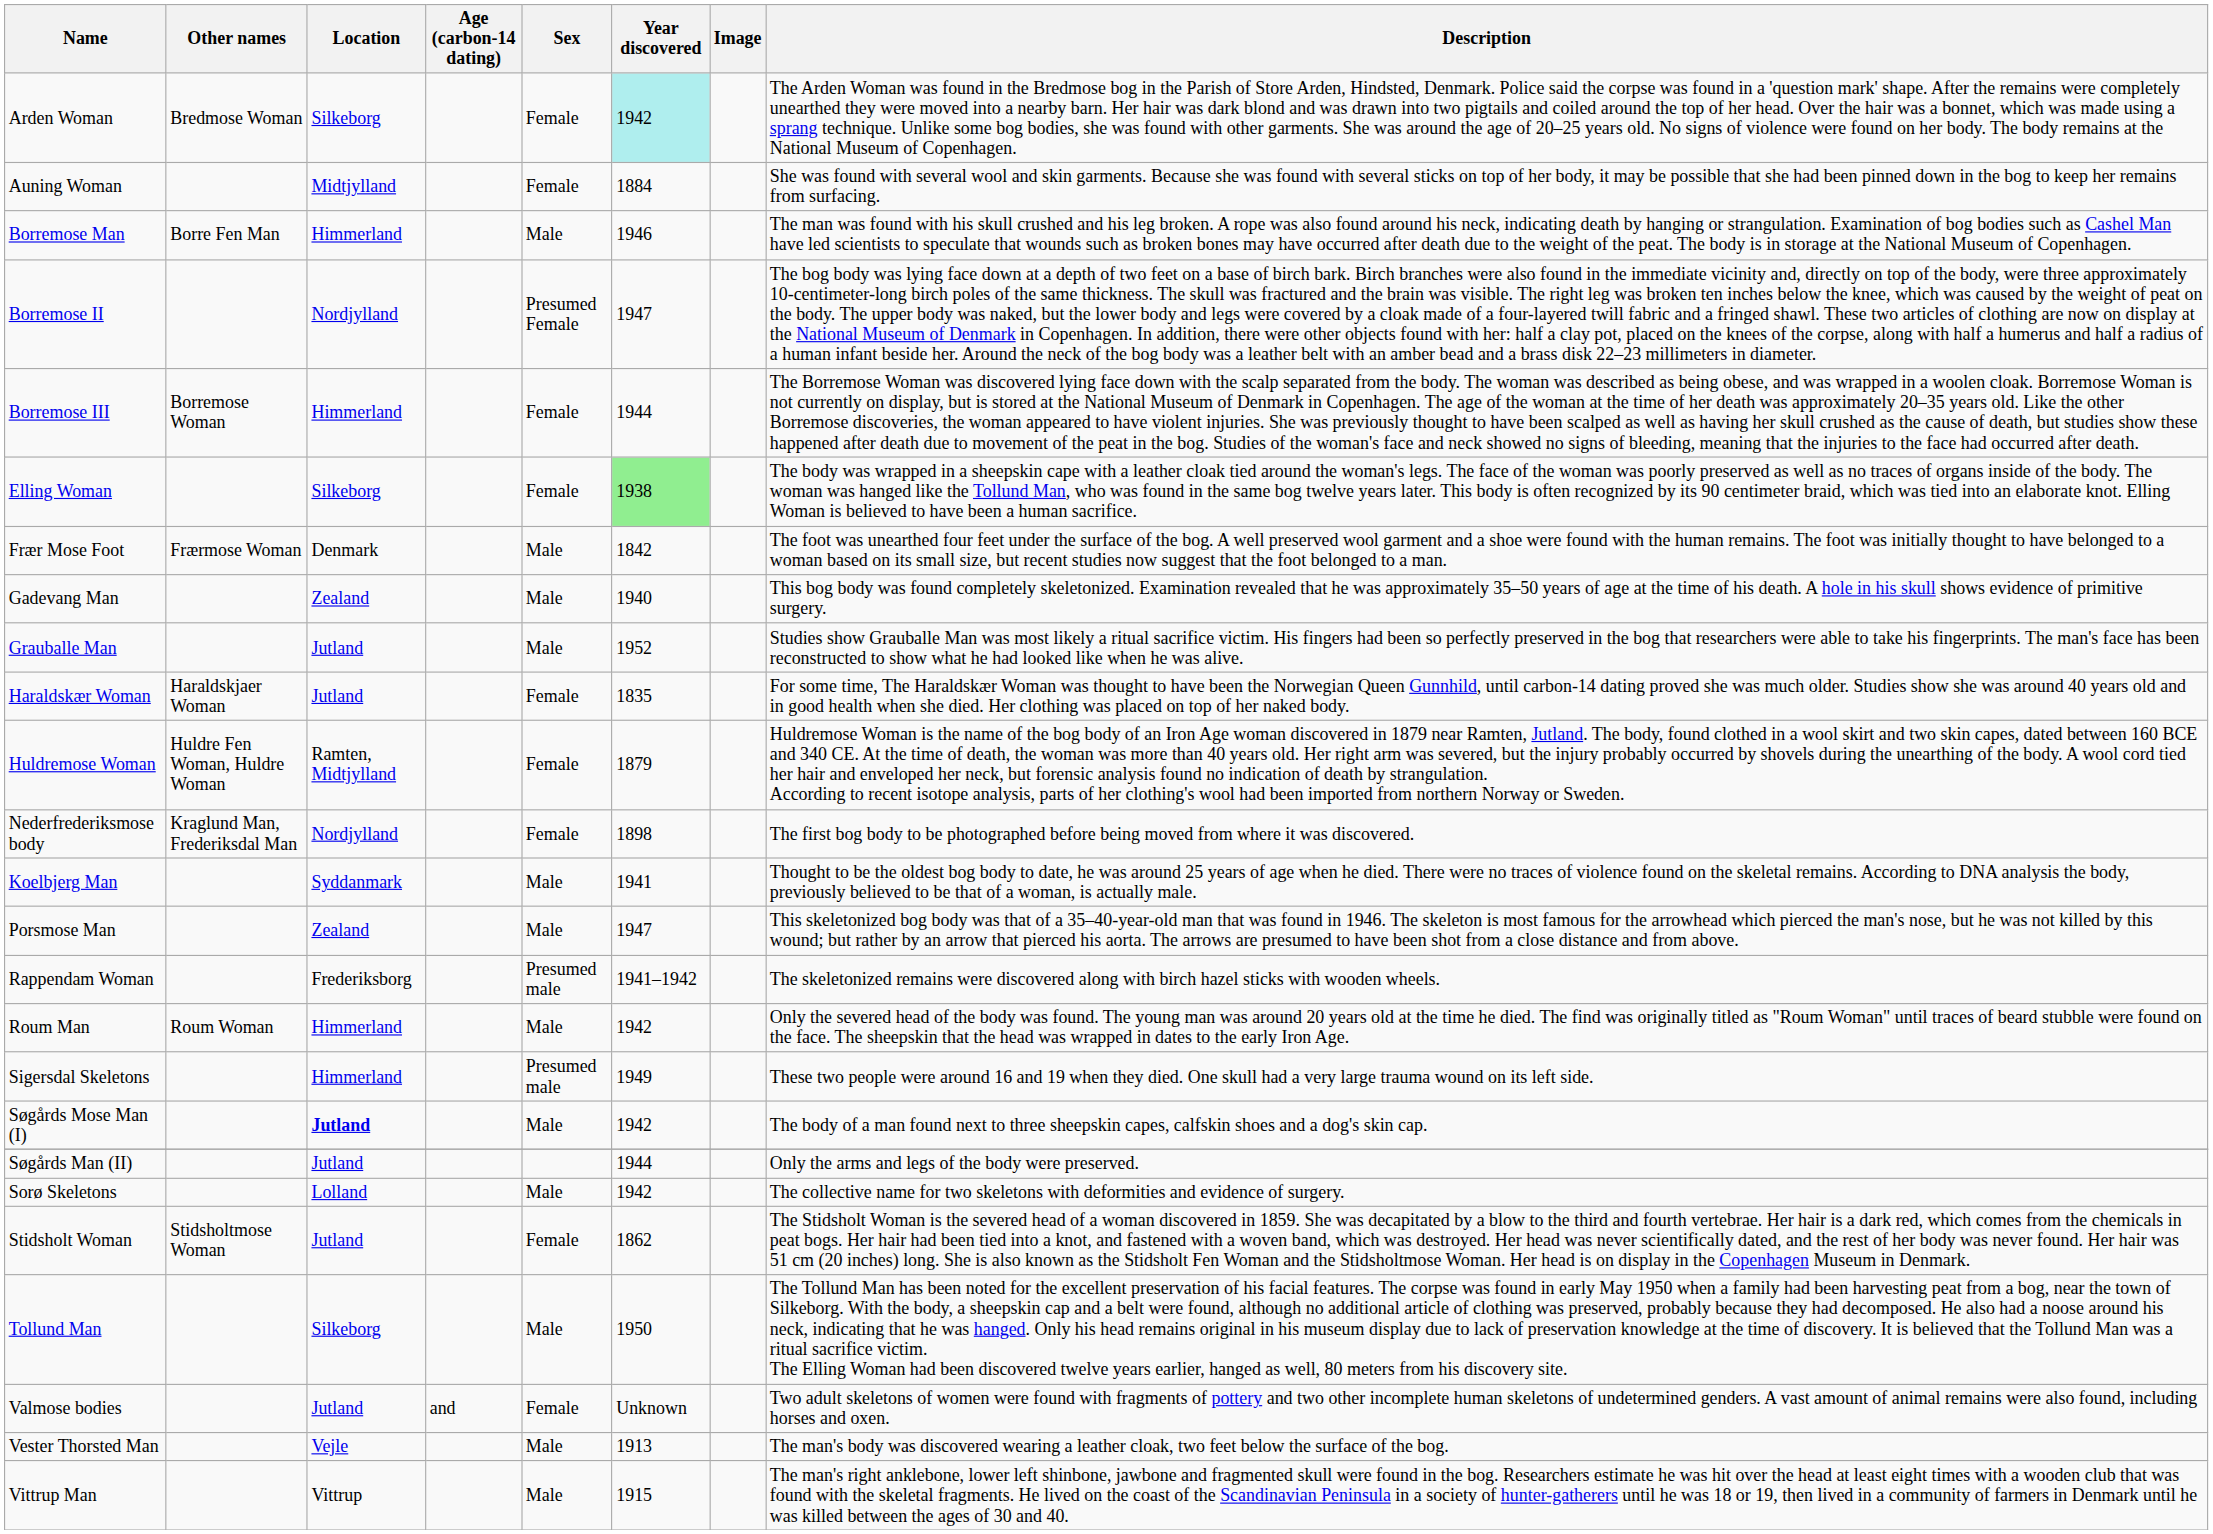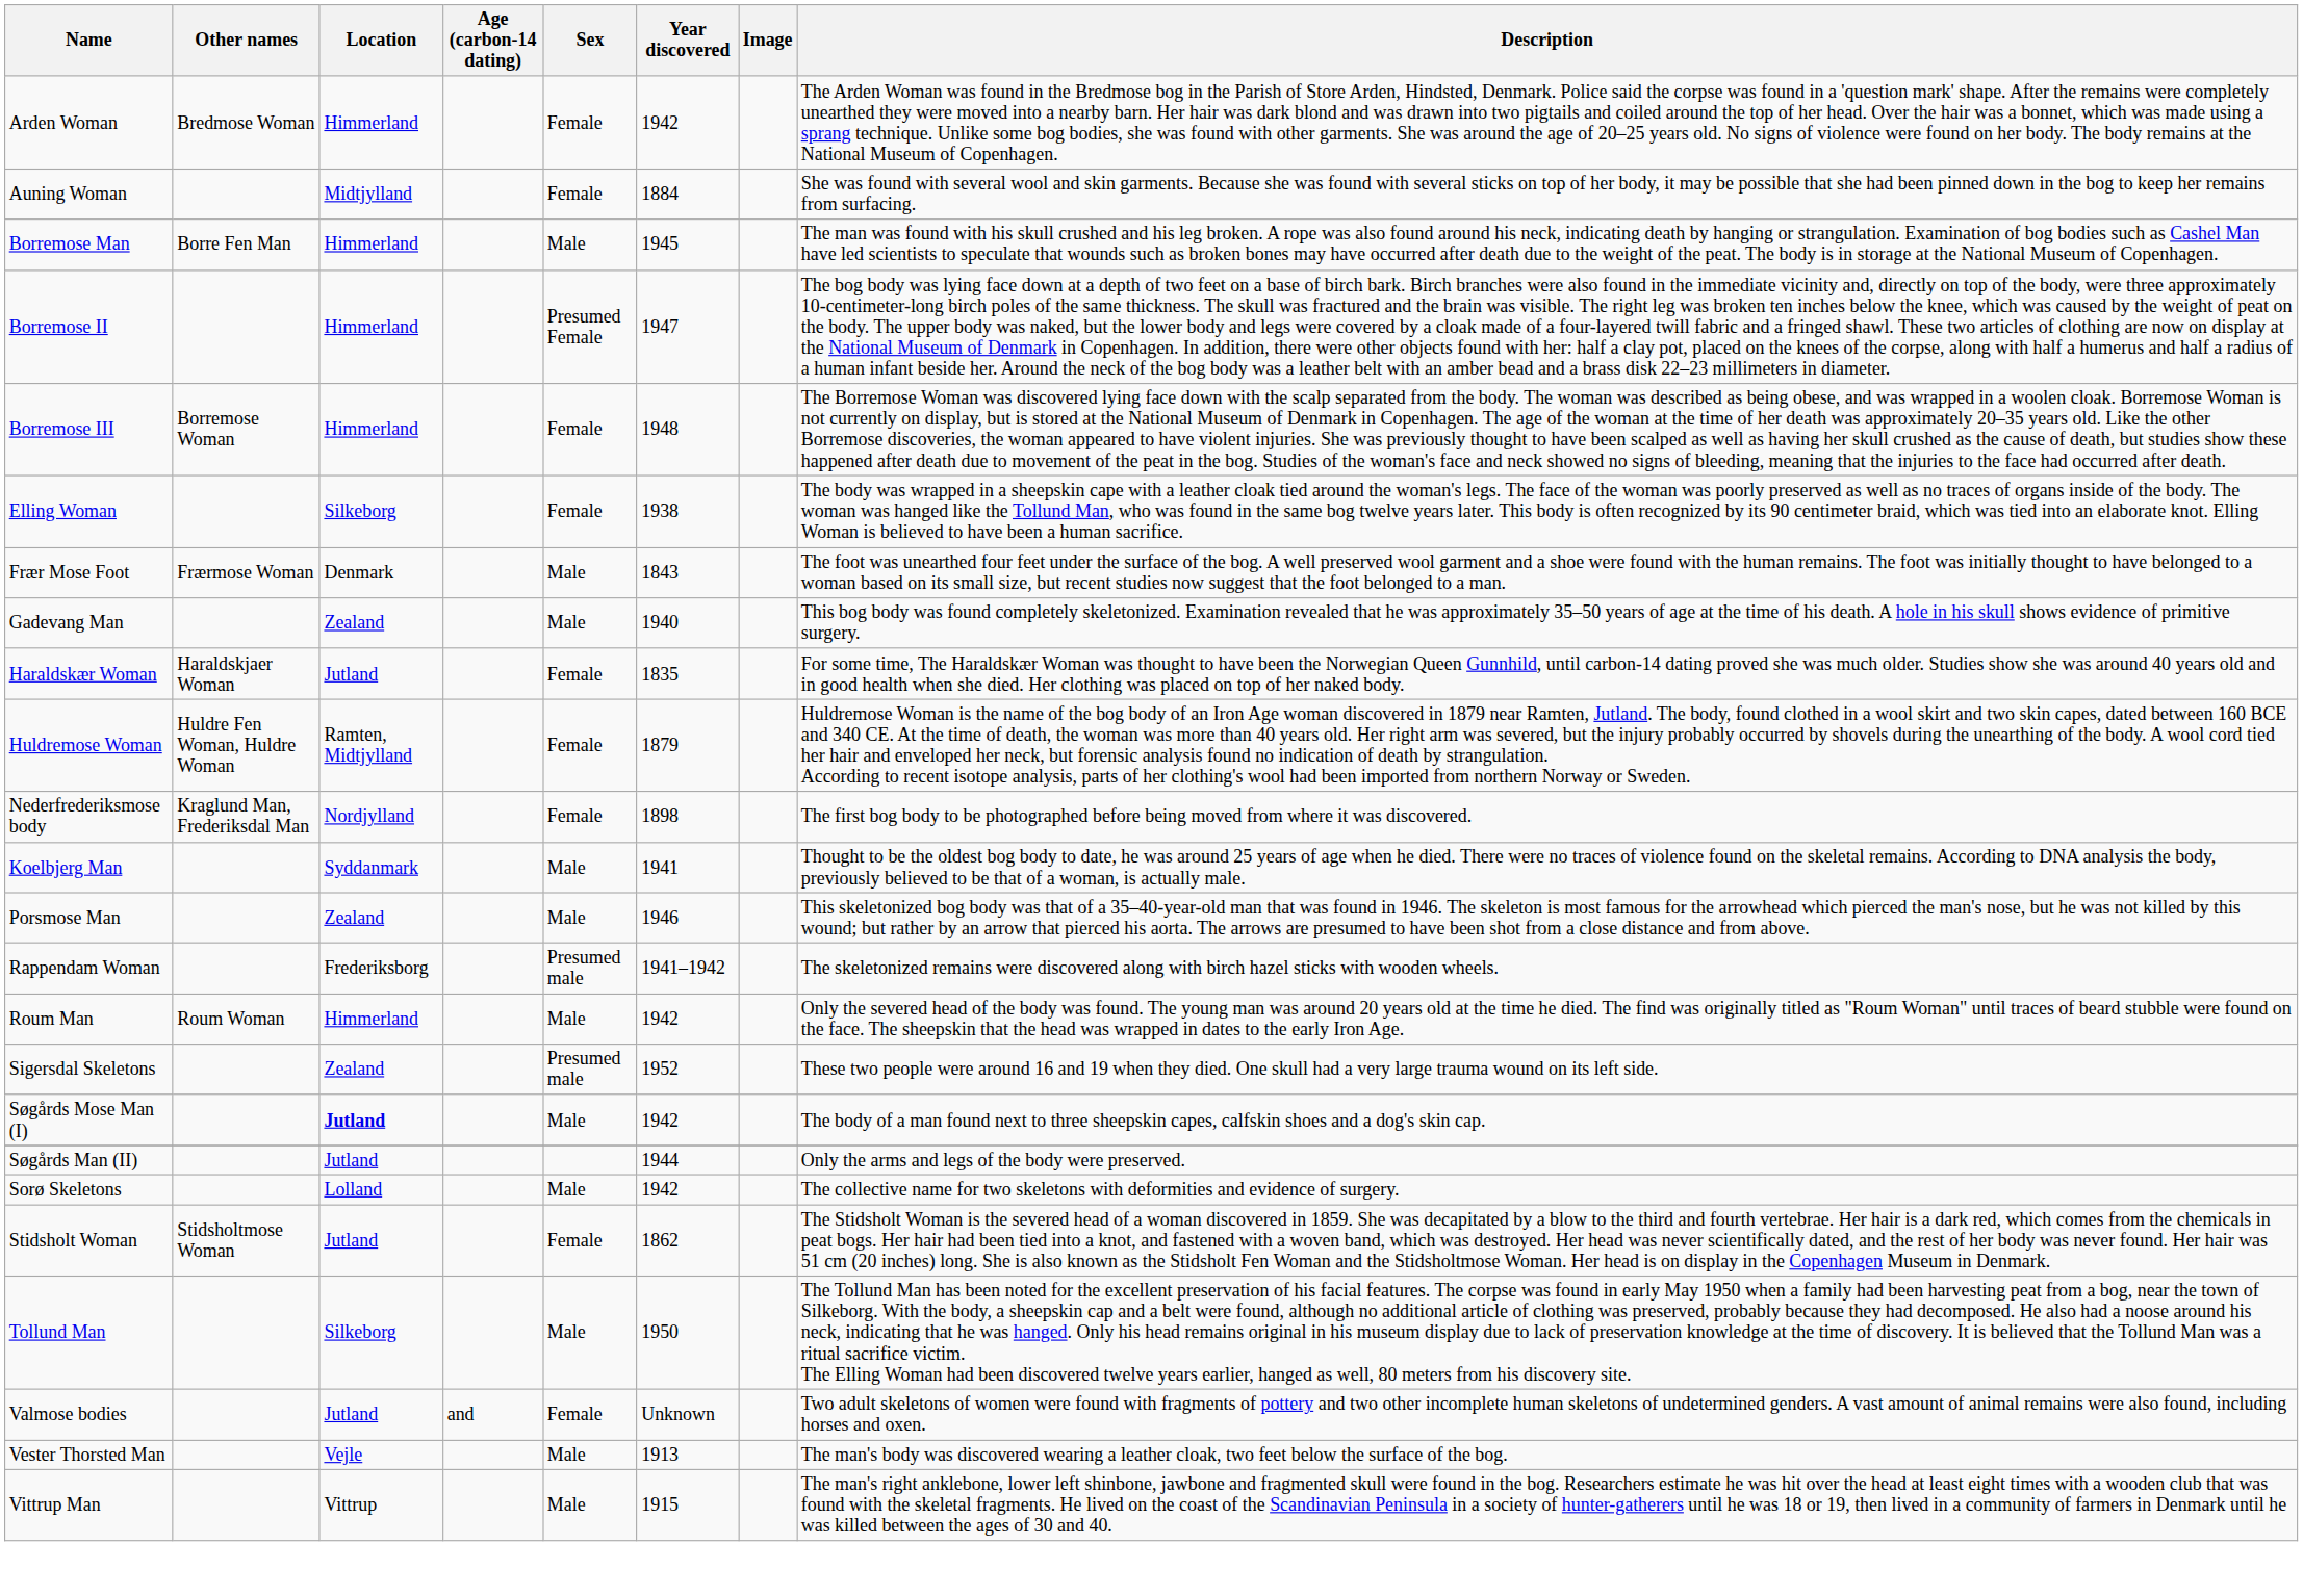Arden Woman | Location: Silkeborg -> Himmerland
Arden Woman | Year discovered: paleturquoise background -> no background
Borremose Man | Year discovered: 1946 -> 1945
Borremose II | Location: Nordjylland -> Himmerland
Borremose III | Year discovered: 1944 -> 1948
Elling Woman | Year discovered: lightgreen background -> no background
Frær Mose Foot | Year discovered: 1842 -> 1843
- row: Grauballe Man | Jutland | Male | 1952 | Studies show Grauballe Man was most likely a ritual sacrifice victim. His fingers had been so perfectly preserved in the bog that researchers were able to take his fingerprints. The man's face has been reconstructed to show what he had looked like when he was alive.
Porsmose Man | Year discovered: 1947 -> 1946
Sigersdal Skeletons | Location: Himmerland -> Zealand
Sigersdal Skeletons | Year discovered: 1949 -> 1952
